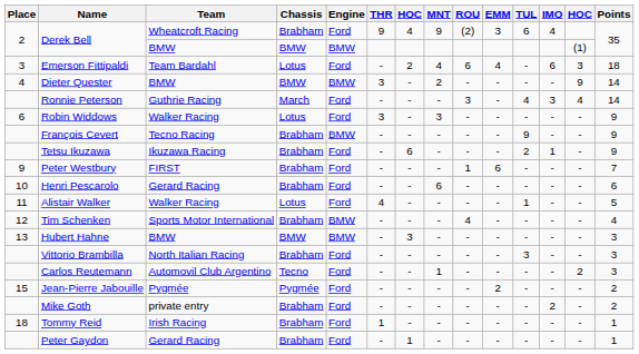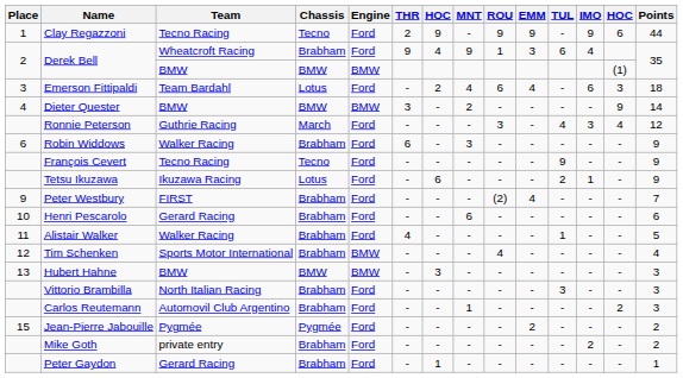+ row: 1 | Clay Regazzoni | Tecno Racing | Tecno | Ford | 2 | 9 | - | 9 | 9 | - | 9 | 6 | 44
Derek Bell / Wheatcroft Racing | ROU: (2) -> 1
Ronnie Peterson | Points: 14 -> 12
Robin Widdows | Chassis: Lotus -> Brabham
Robin Widdows | THR: 3 -> 6
François Cevert | Chassis: Brabham -> Tecno
François Cevert | Engine: BMW -> Ford
Tetsu Ikuzawa | Chassis: Brabham -> Lotus
Peter Westbury | ROU: 1 -> (2)
Peter Westbury | EMM: 6 -> 4
Alistair Walker | Chassis: Lotus -> Brabham
Carlos Reutemann | Chassis: Tecno -> Brabham
- row: 18 | Tommy Reid | Irish Racing | Brabham | Ford | 1 | - | - | - | - | - | - | - | 1
